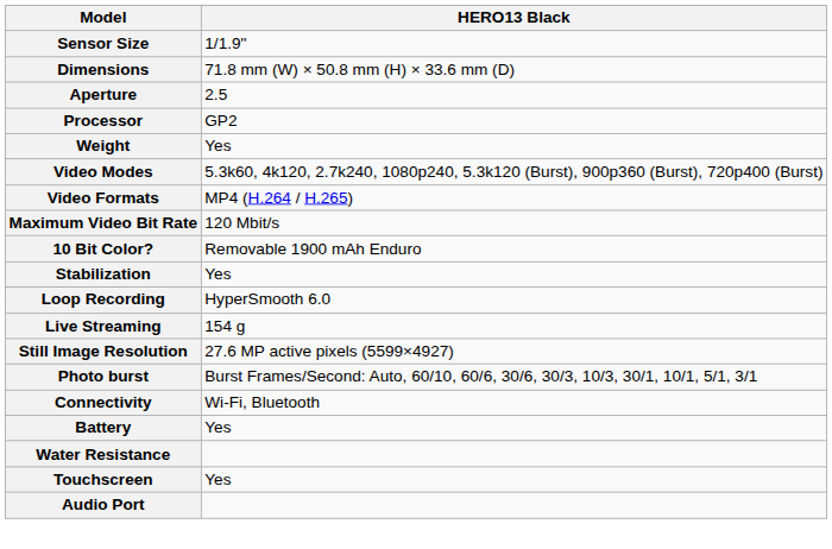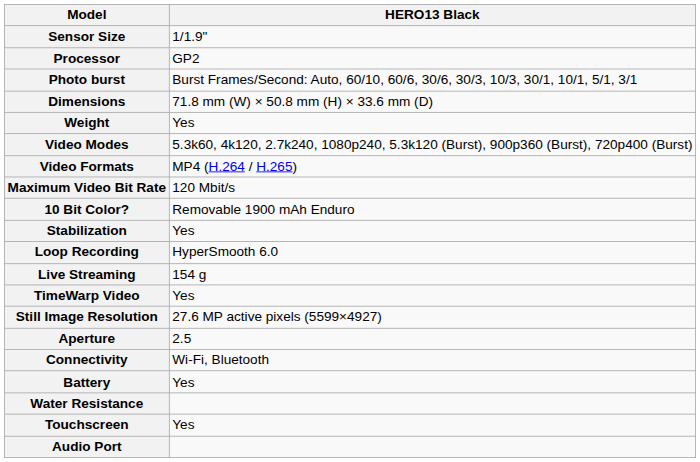rows swapped: Processor <-> Dimensions
rows swapped: Aperture <-> Photo burst
+ row: TimeWarp Video | Yes
